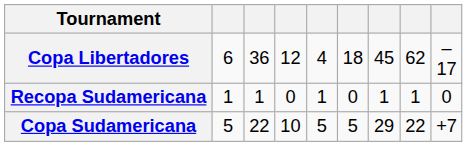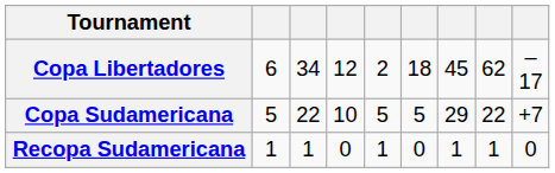Copa Libertadores | column 3: 36 -> 34
Copa Libertadores | column 5: 4 -> 2
rows swapped: Copa Sudamericana <-> Recopa Sudamericana
